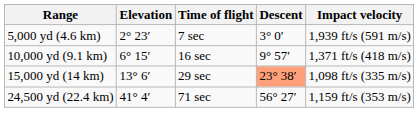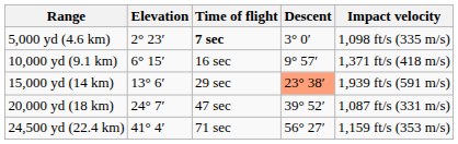5,000 yd (4.6 km) | Time of flight: normal -> bold
5,000 yd (4.6 km) | Impact velocity: 1,939 ft/s (591 m/s) -> 1,098 ft/s (335 m/s)
15,000 yd (14 km) | Impact velocity: 1,098 ft/s (335 m/s) -> 1,939 ft/s (591 m/s)
+ row: 20,000 yd (18 km) | 24° 7′ | 47 sec | 39° 52′ | 1,087 ft/s (331 m/s)
